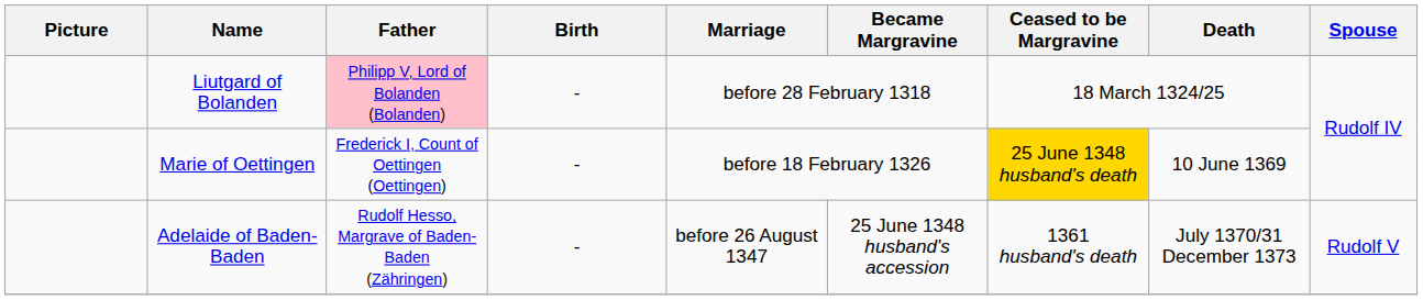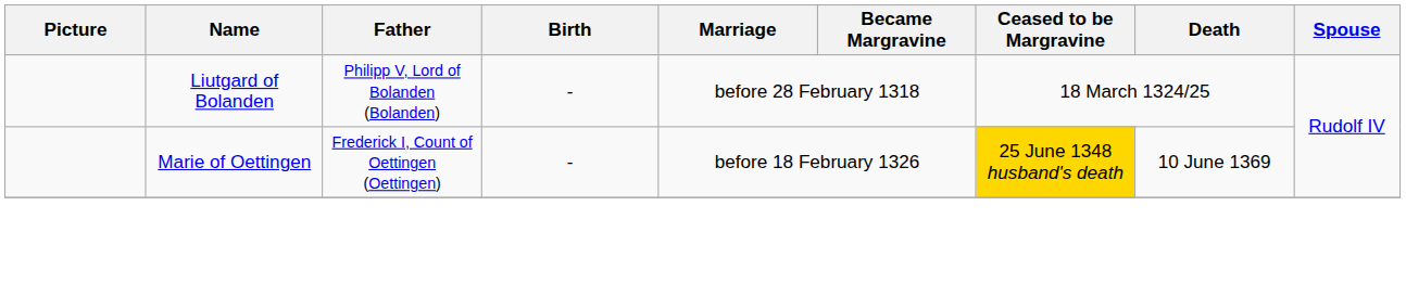Liutgard of Bolanden | Father: pink background -> no background
- row: Adelaide of Baden-Baden | Rudolf Hesso, Margrave of Baden-Baden (Zähringen) | - | before 26 August 1347 | 25 June 1348 husband's accession | 1361 husband's death | July 1370/31 December 1373 | Rudolf V
